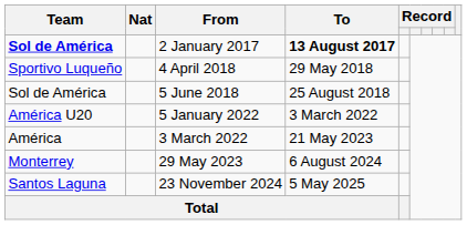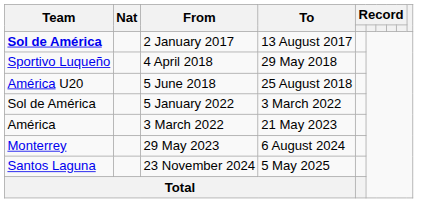2 January 2017 | To: bold -> normal
5 June 2018 | Team: Sol de América -> América U20
5 January 2022 | Team: América U20 -> Sol de América
